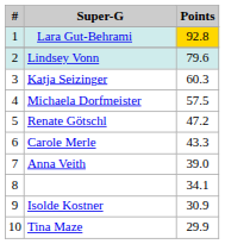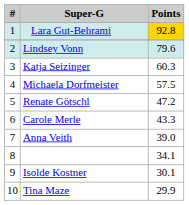Isolde Kostner | Points: 30.9 -> 30.1
